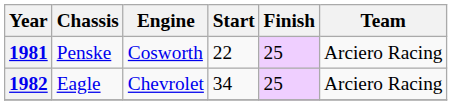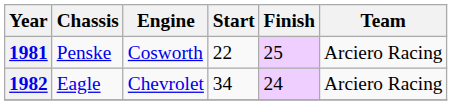1982 | Finish: 25 -> 24
